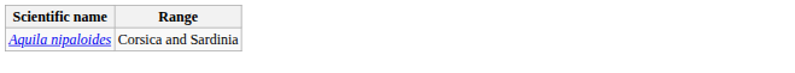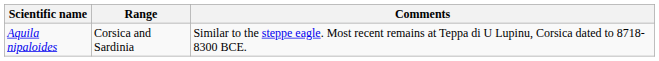+ column: Comments | Similar to the steppe eagle. Most recent remains at Teppa di U Lupinu, Corsica dated to 8718-8300 BCE.
